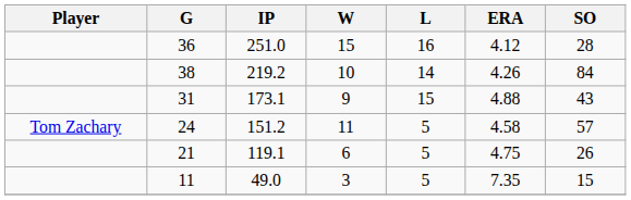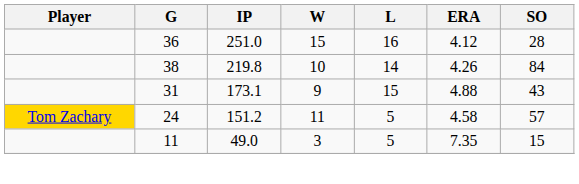38 | IP: 219.2 -> 219.8
24 | Player: no background -> gold background
- row: 21 | 119.1 | 6 | 5 | 4.75 | 26
